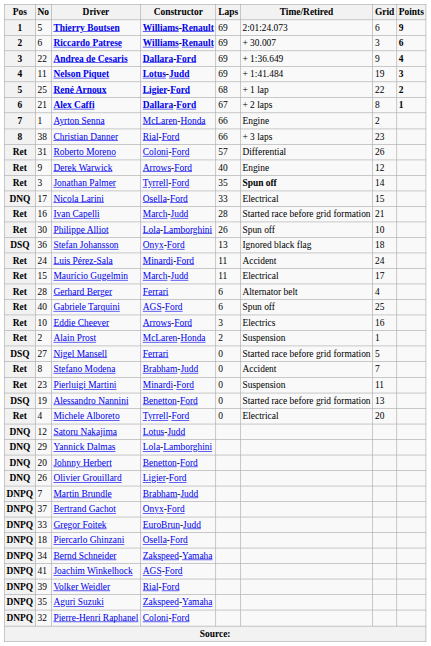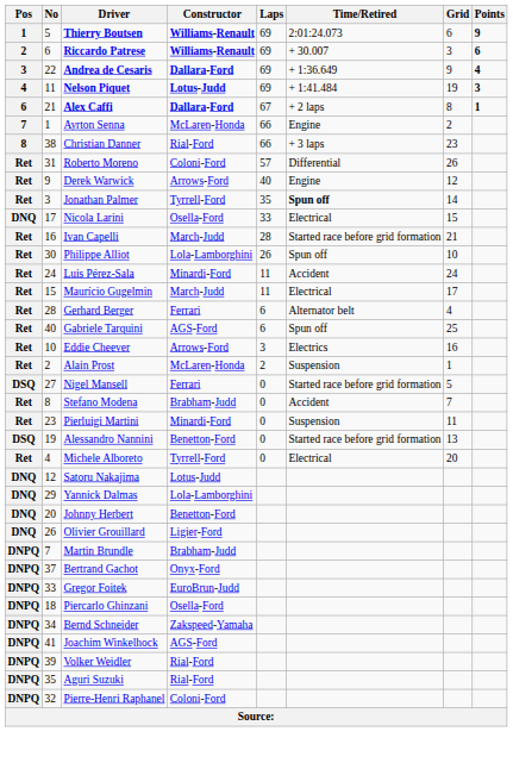- row: 5 | 25 | René Arnoux | Ligier-Ford | 68 | + 1 lap | 22 | 2
- row: DSQ | 36 | Stefan Johansson | Onyx-Ford | 13 | Ignored black flag | 18
Aguri Suzuki | Constructor: Zakspeed-Yamaha -> Rial-Ford
